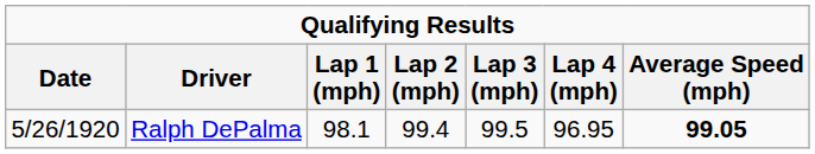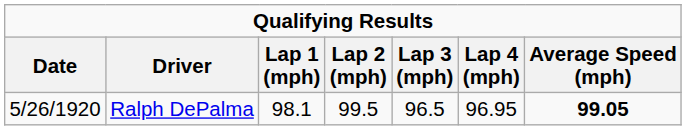Ralph DePalma | Lap 2 (mph): 99.4 -> 99.5
Ralph DePalma | Lap 3 (mph): 99.5 -> 96.5
